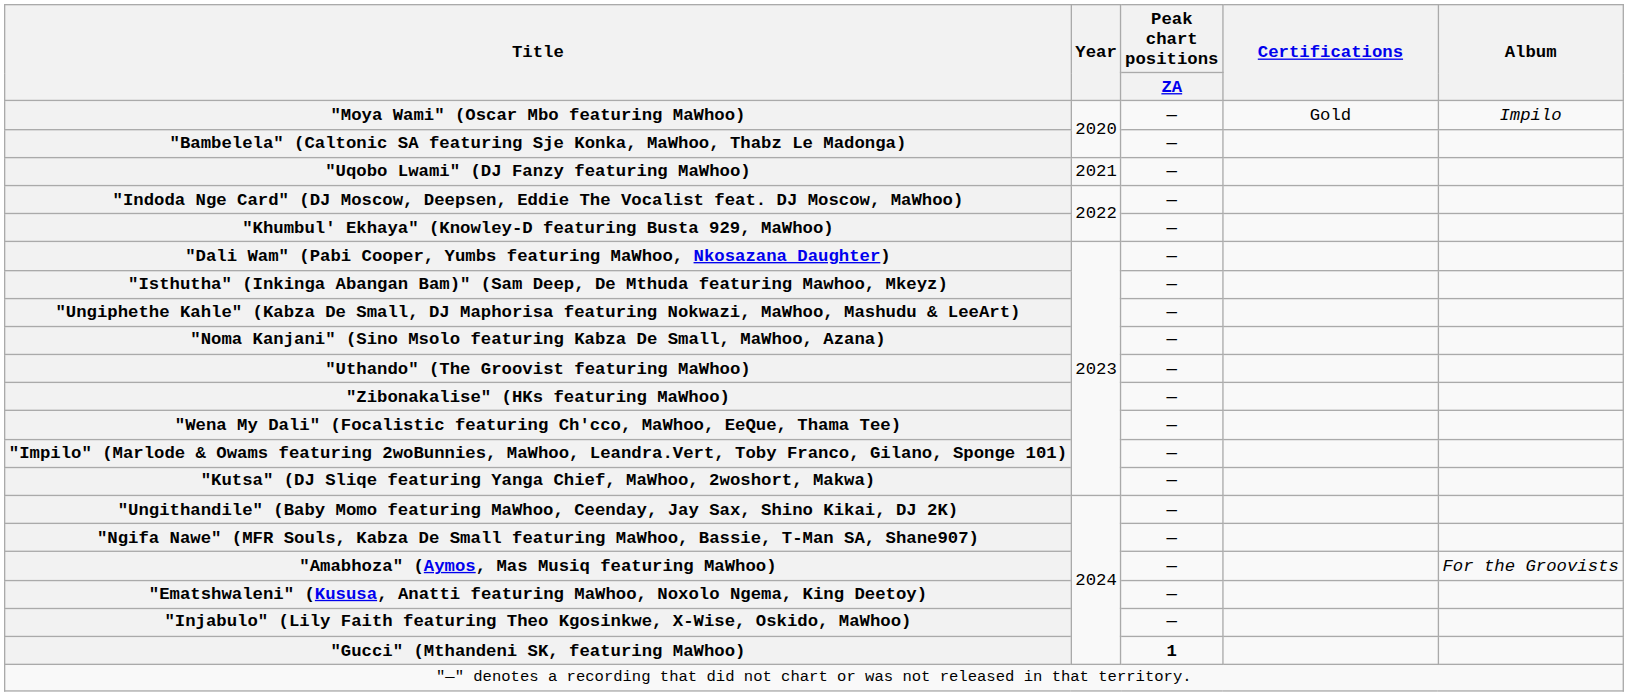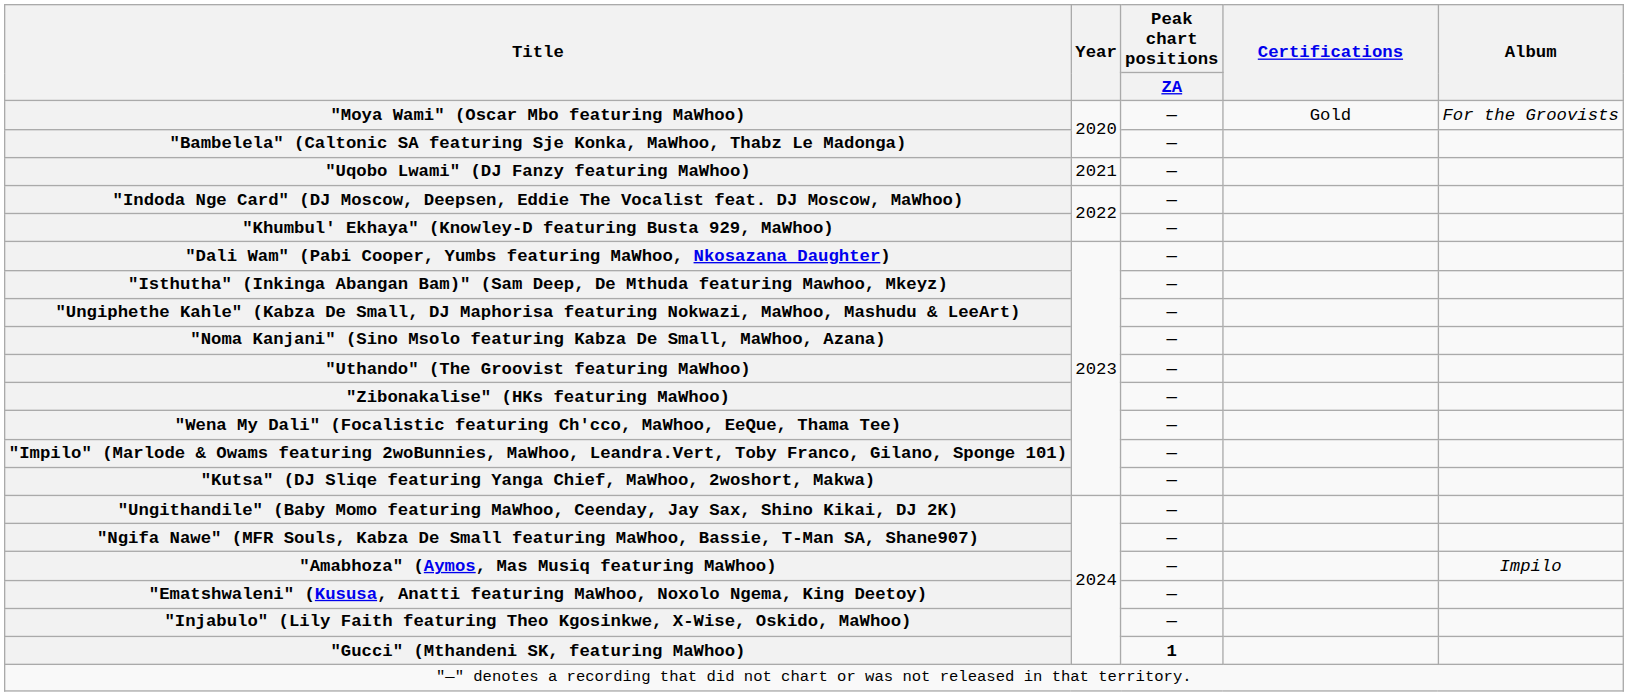"Moya Wami" (Oscar Mbo featuring MaWhoo) | Album: Impilo -> For the Groovists
"Amabhoza" (Aymos, Mas Musiq featuring MaWhoo) | Album: For the Groovists -> Impilo
